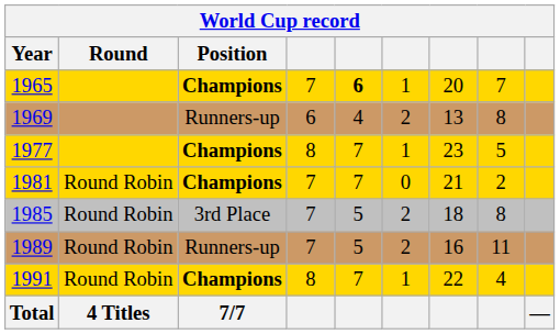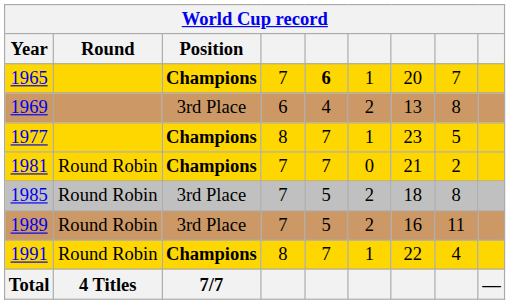1969 | Position: Runners-up -> 3rd Place
1989 | Position: Runners-up -> 3rd Place
